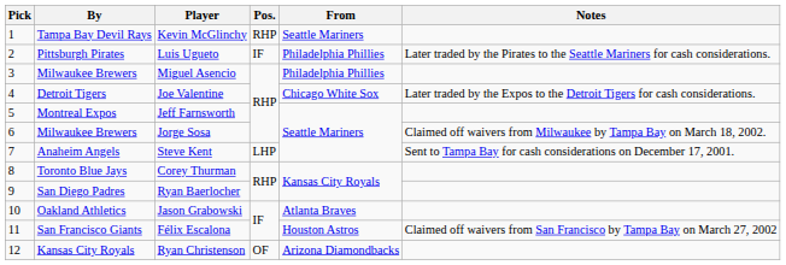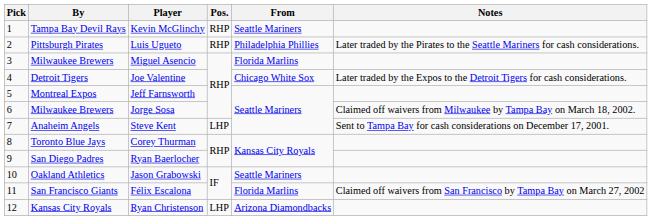Luis Ugueto | Pos.: IF -> RHP
Miguel Asencio | From: Philadelphia Phillies -> Florida Marlins
Jason Grabowski | From: Atlanta Braves -> Seattle Mariners
Félix Escalona | From: Houston Astros -> Florida Marlins
Ryan Christenson | Pos.: OF -> LHP
